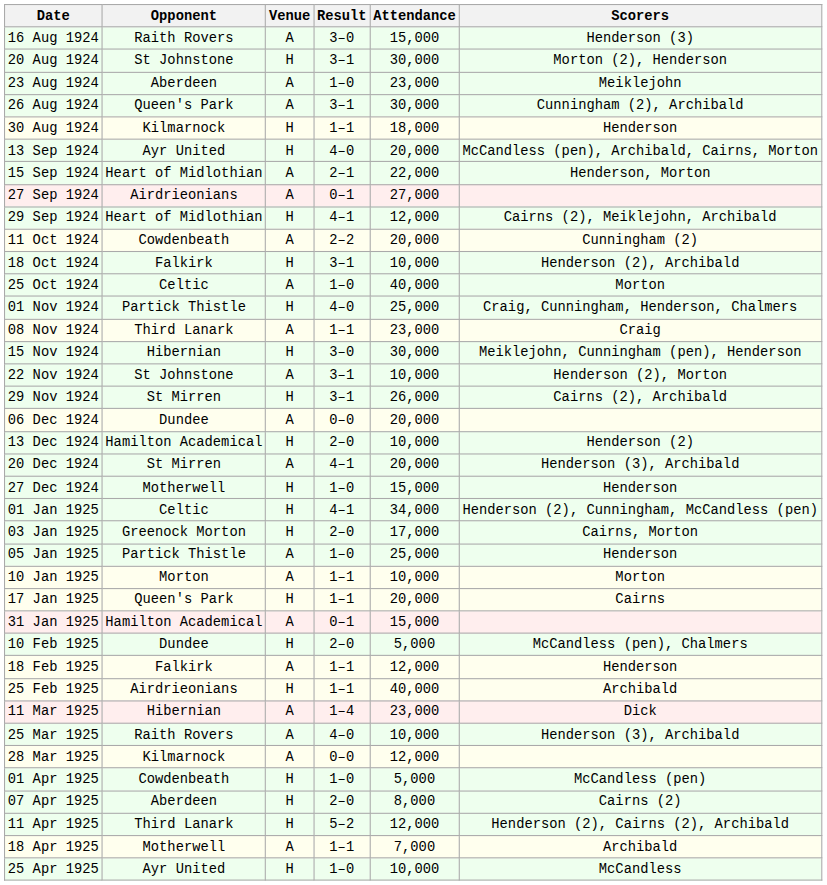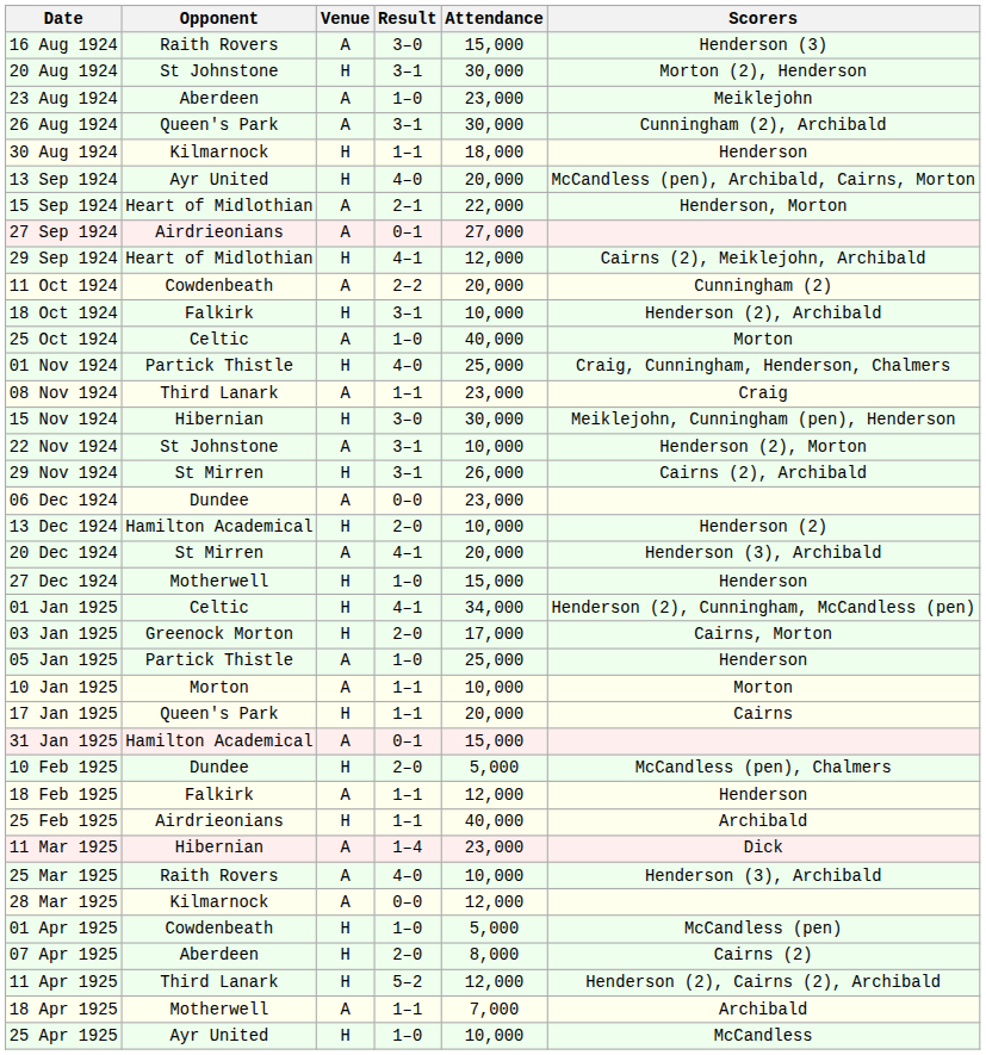06 Dec 1924 | Attendance: 20,000 -> 23,000
